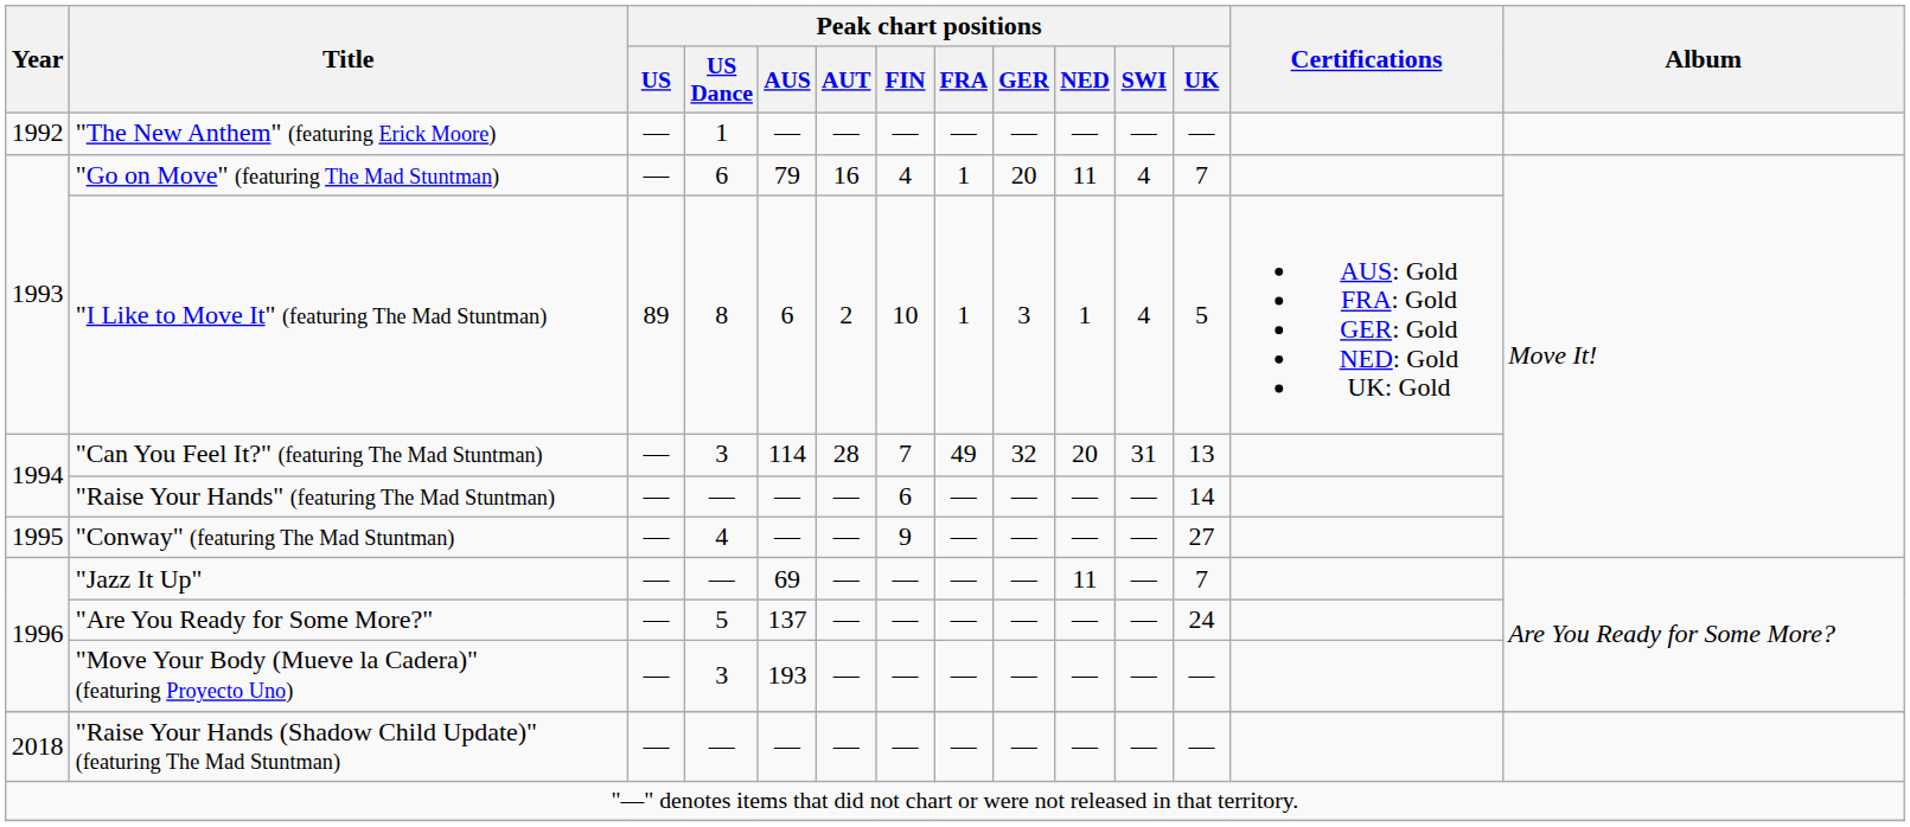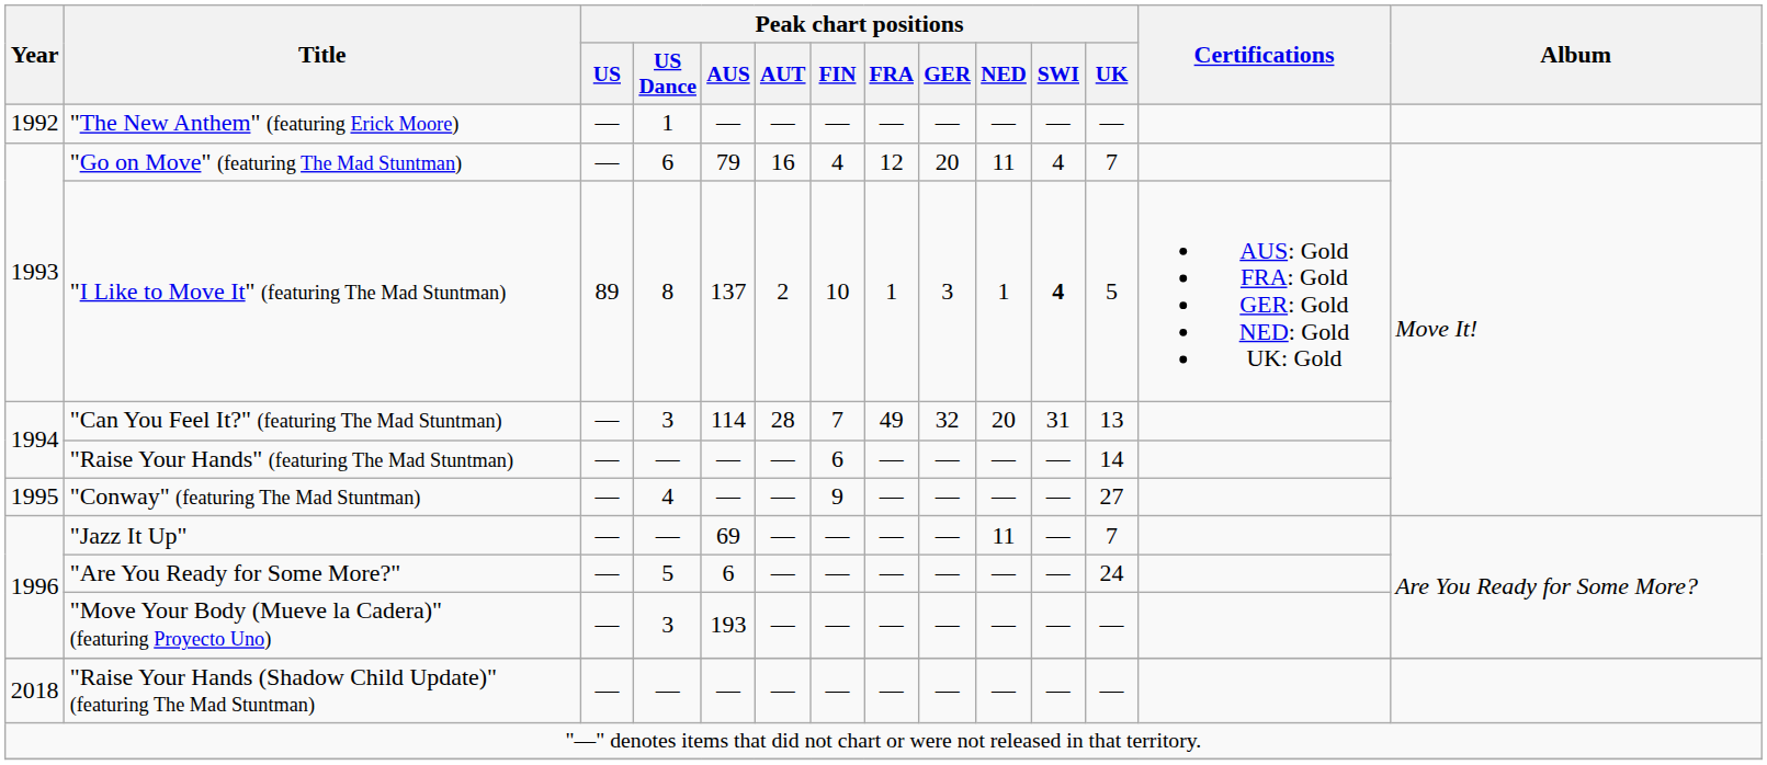"Go on Move" (featuring The Mad Stuntman) | Peak chart positions / FRA: 1 -> 12
"I Like to Move It" (featuring The Mad Stuntman) | Peak chart positions / AUS: 6 -> 137
"I Like to Move It" (featuring The Mad Stuntman) | Peak chart positions / SWI: normal -> bold
"Are You Ready for Some More?" | Peak chart positions / AUS: 137 -> 6
